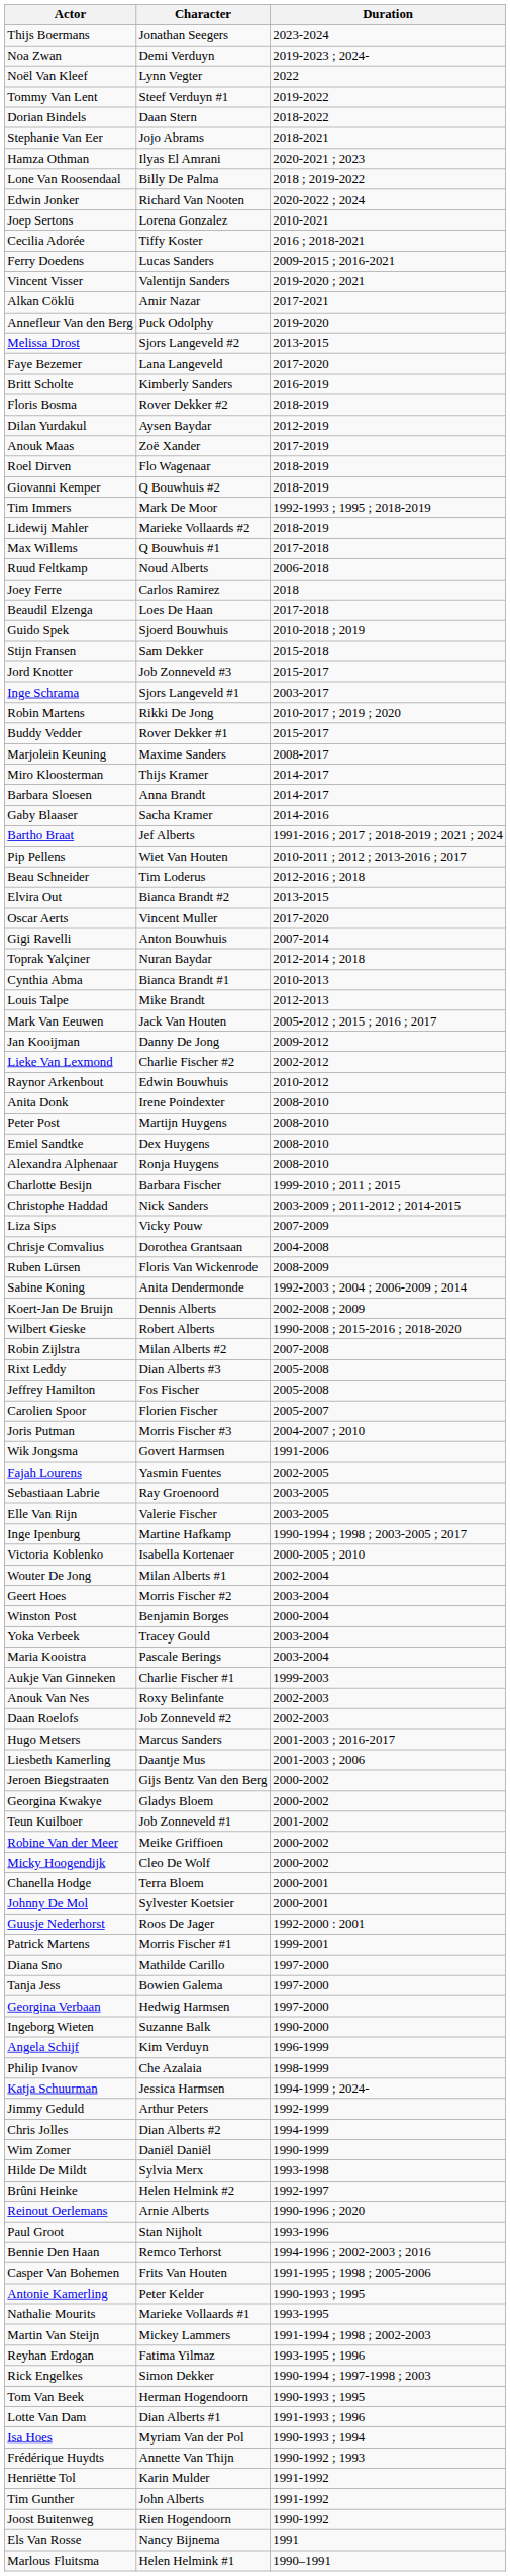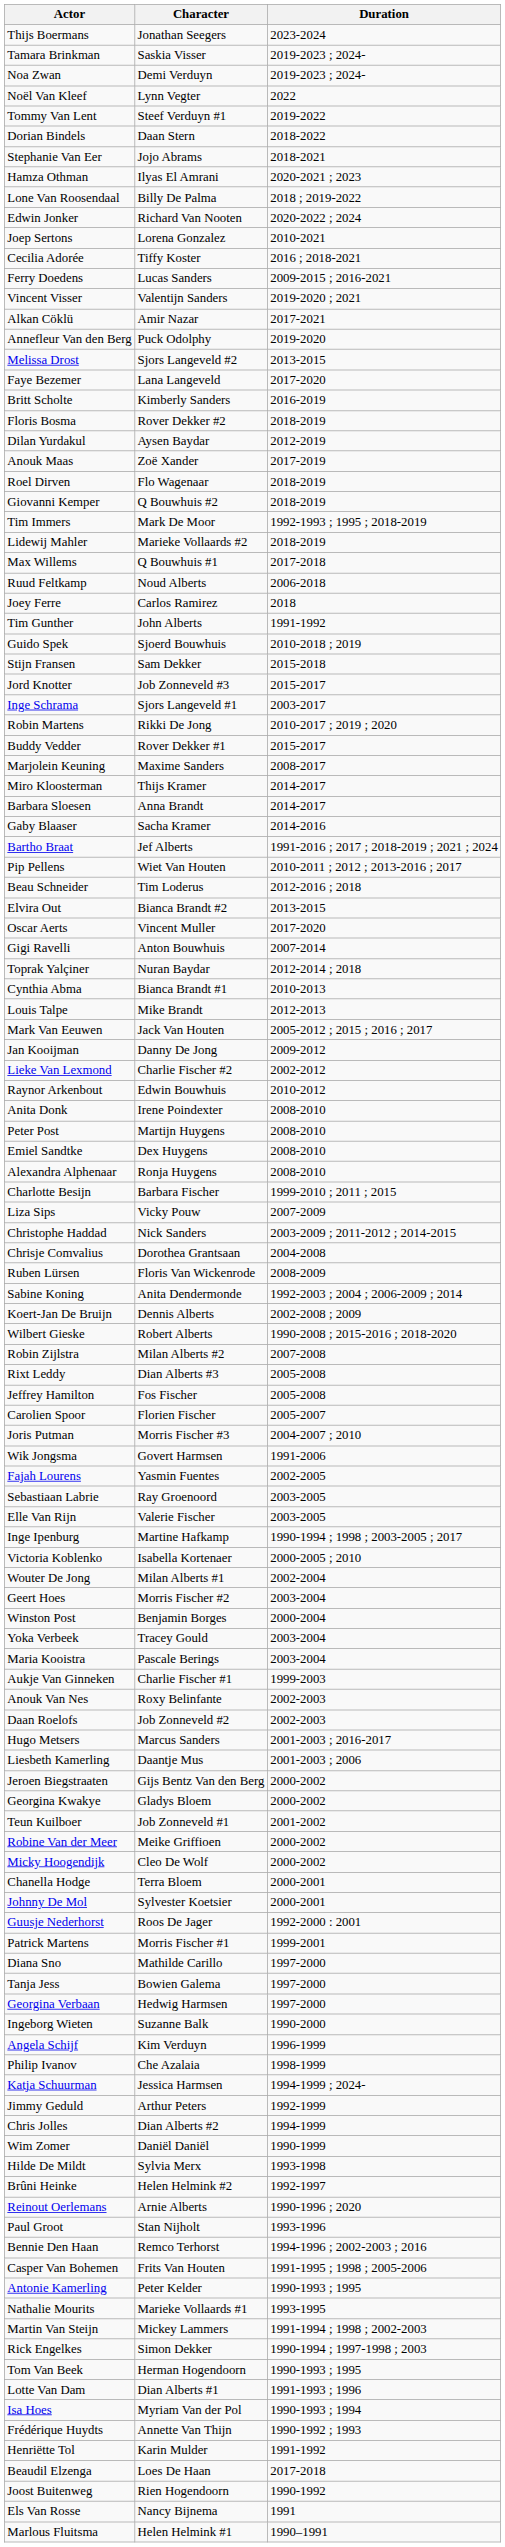+ row: Tamara Brinkman | Saskia Visser | 2019-2023 ; 2024-
rows swapped: Beaudil Elzenga <-> Tim Gunther
rows swapped: Liza Sips <-> Christophe Haddad
- row: Reyhan Erdogan | Fatima Yilmaz | 1993-1995 ; 1996
